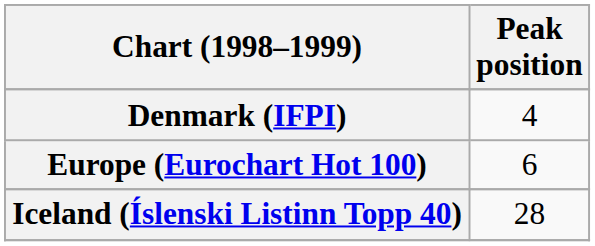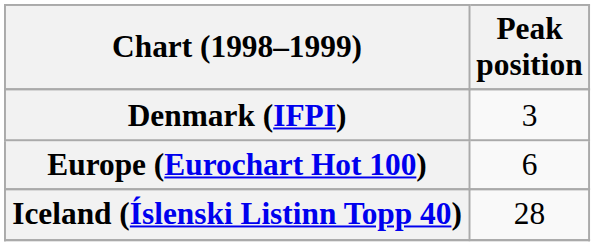Denmark (IFPI) | Peak position: 4 -> 3
